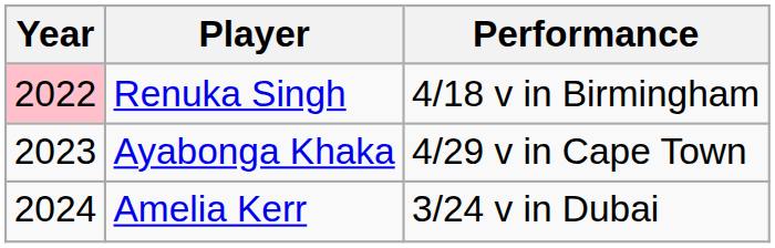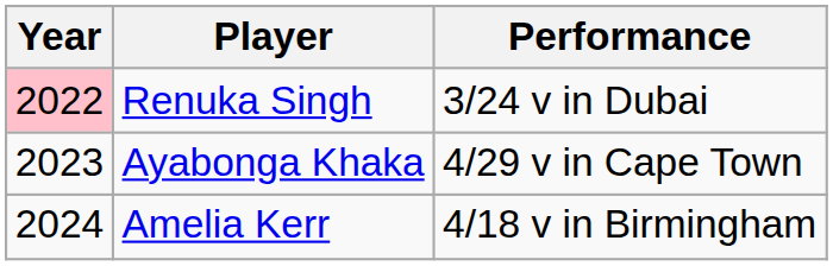Renuka Singh | Performance: 4/18 v in Birmingham -> 3/24 v in Dubai
Amelia Kerr | Performance: 3/24 v in Dubai -> 4/18 v in Birmingham
